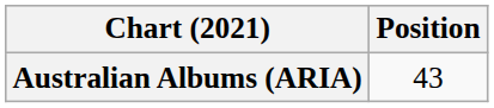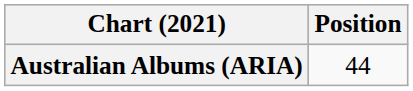Australian Albums (ARIA) | Position: 43 -> 44
